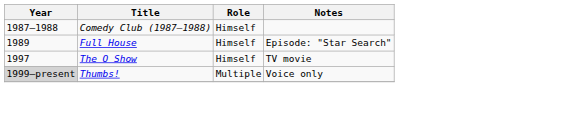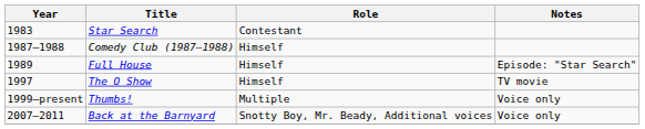+ row: 1983 | Star Search | Contestant
Thumbs! | Year: lightgrey background -> no background
+ row: 2007–2011 | Back at the Barnyard | Snotty Boy, Mr. Beady, Additional voices | Voice only
